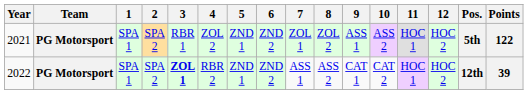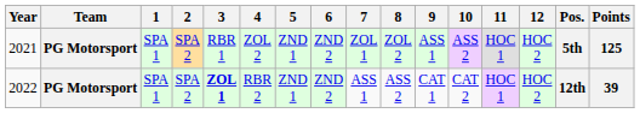2021 | Points: 122 -> 125
